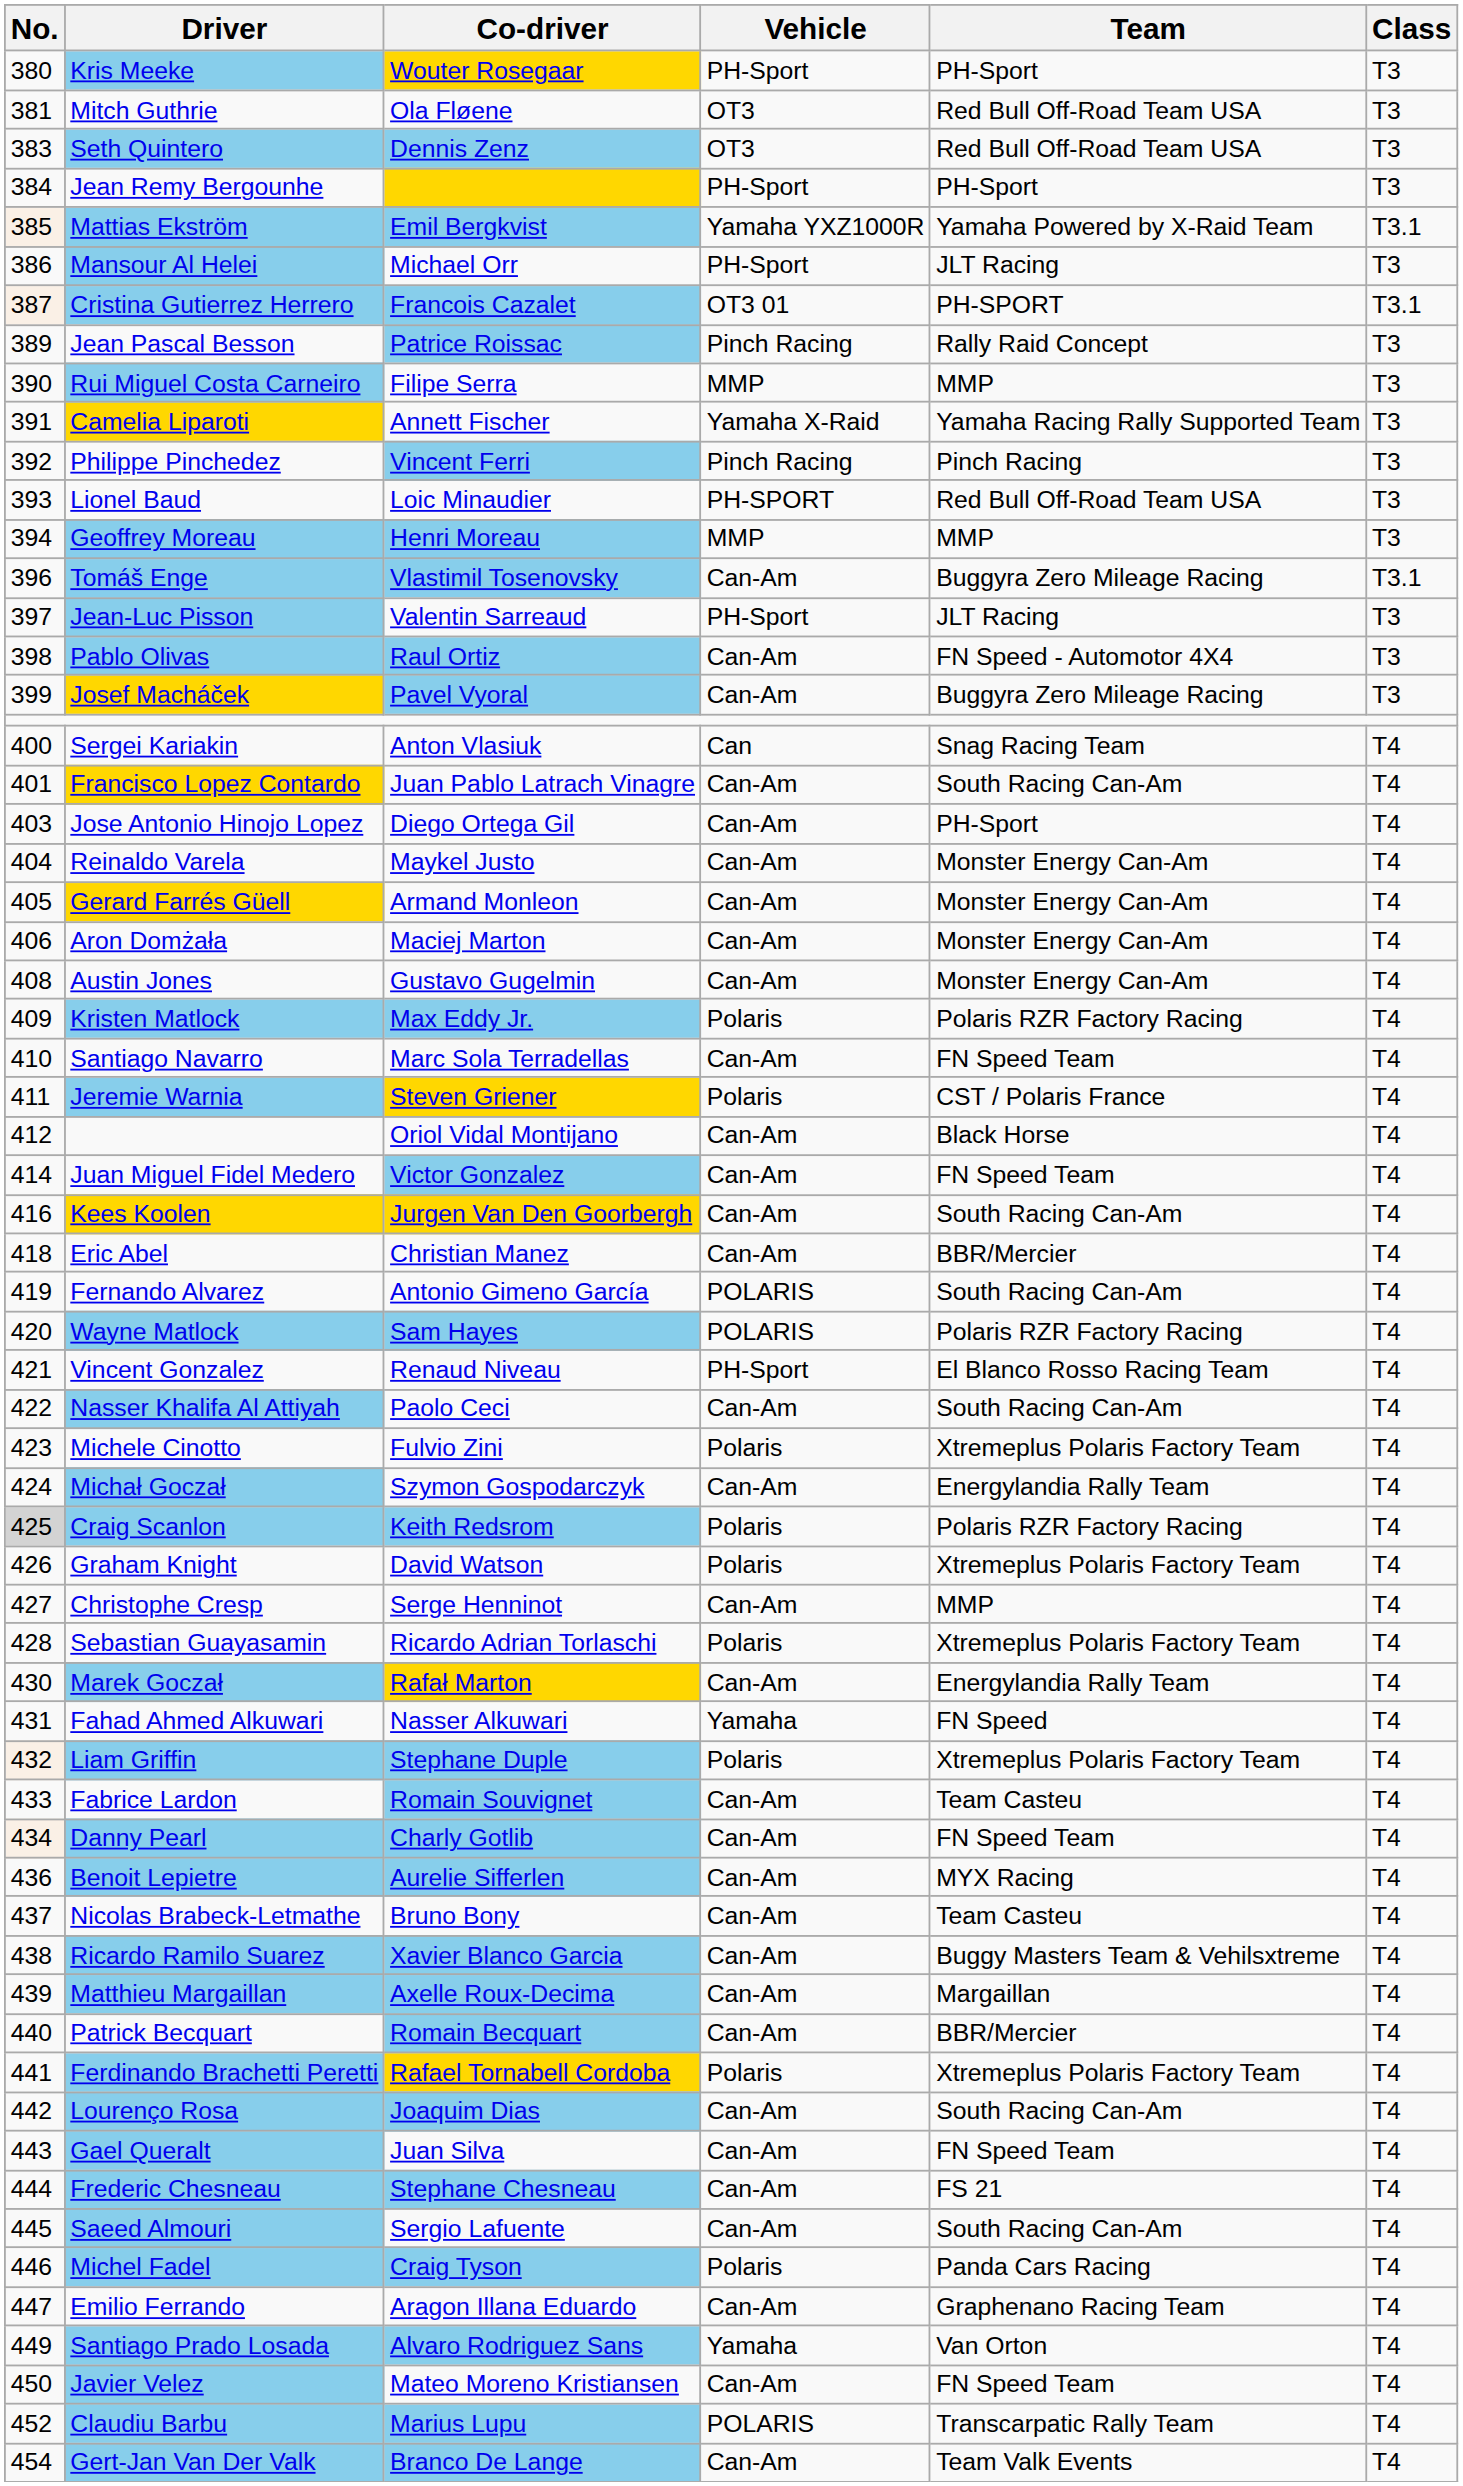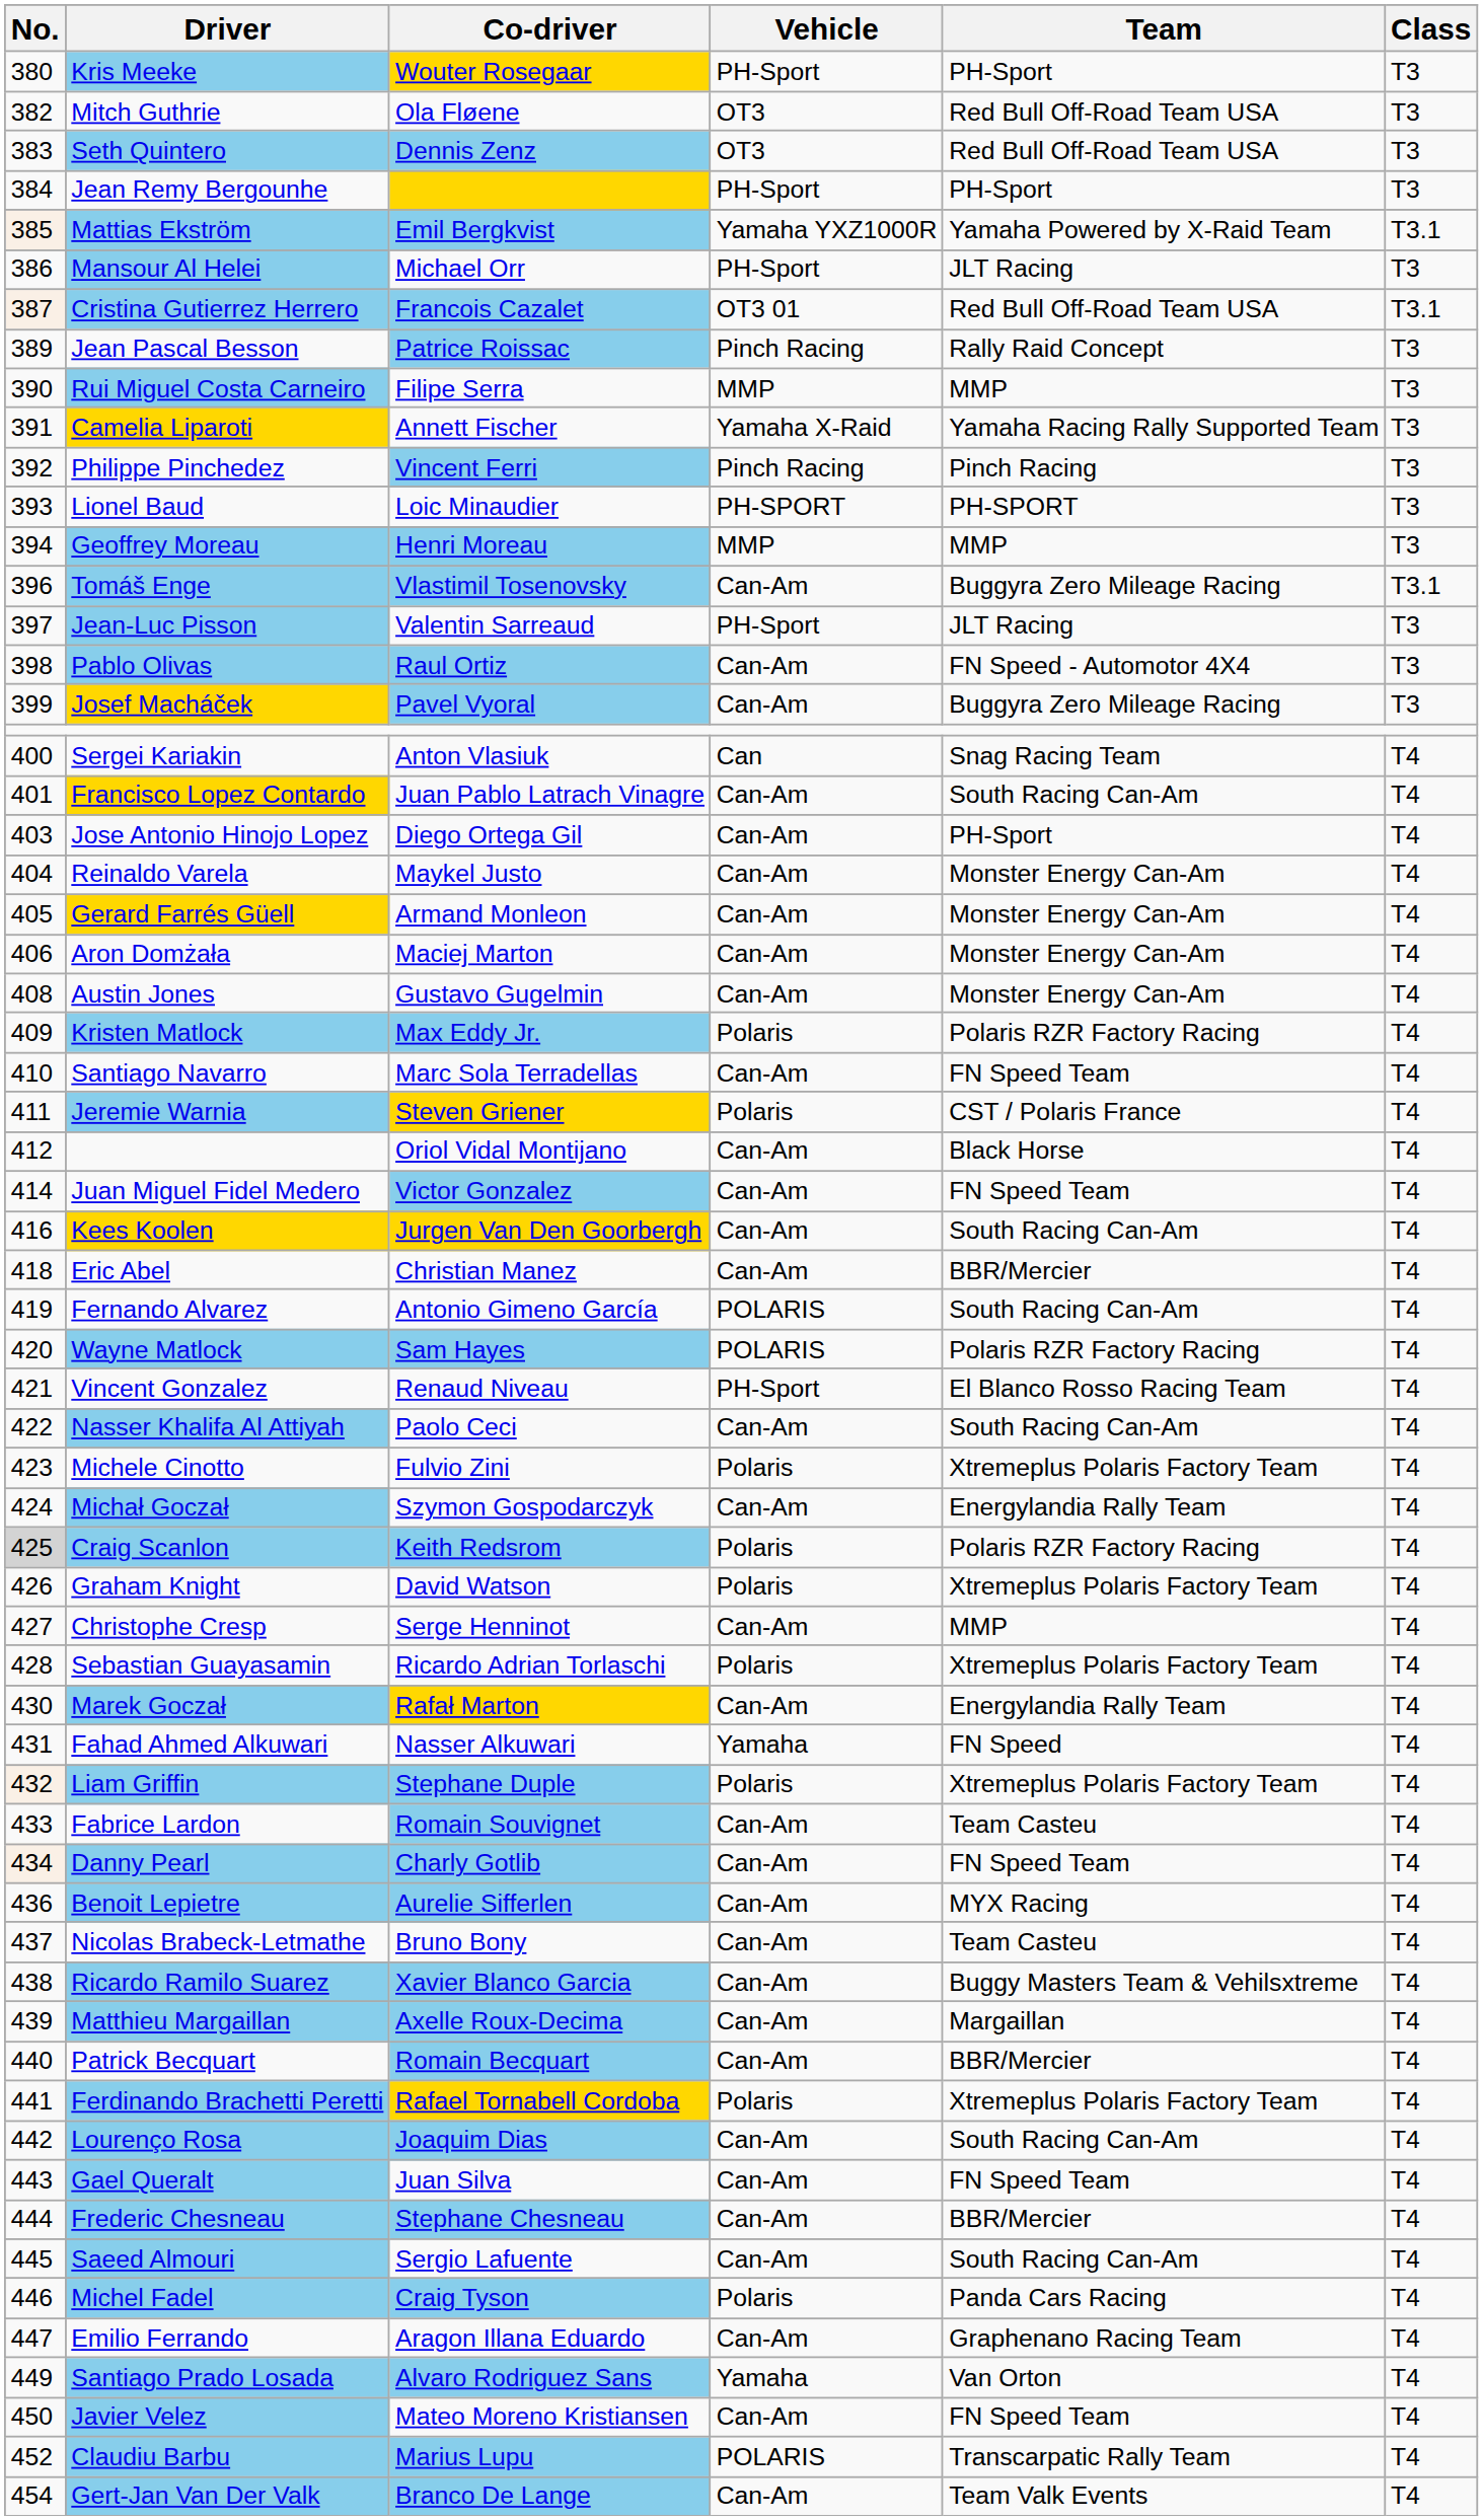Mitch Guthrie | No.: 381 -> 382
Cristina Gutierrez Herrero | Team: PH-SPORT -> Red Bull Off-Road Team USA
Lionel Baud | Team: Red Bull Off-Road Team USA -> PH-SPORT
Frederic Chesneau | Team: FS 21 -> BBR/Mercier
